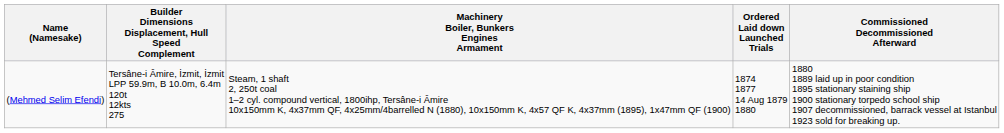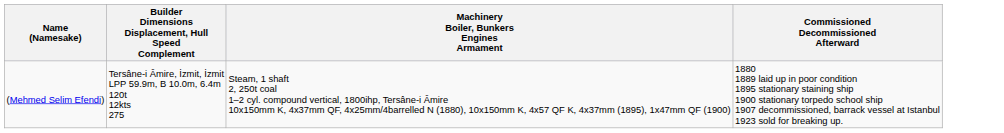- column: Ordered Laid down Launched Trials | 1874 1877 14 Aug 1879 1880
